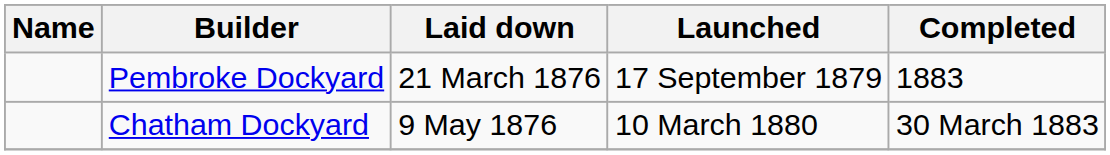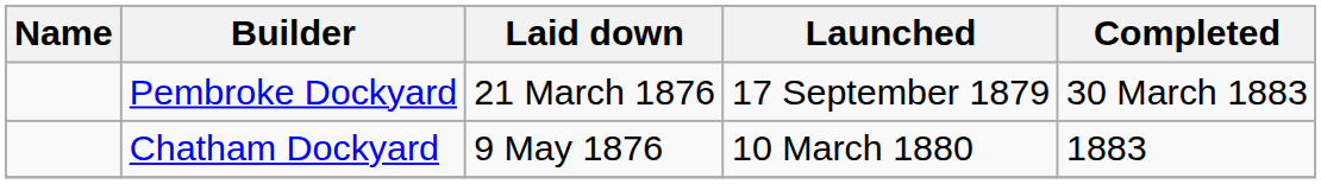Pembroke Dockyard | Completed: 1883 -> 30 March 1883
Chatham Dockyard | Completed: 30 March 1883 -> 1883
